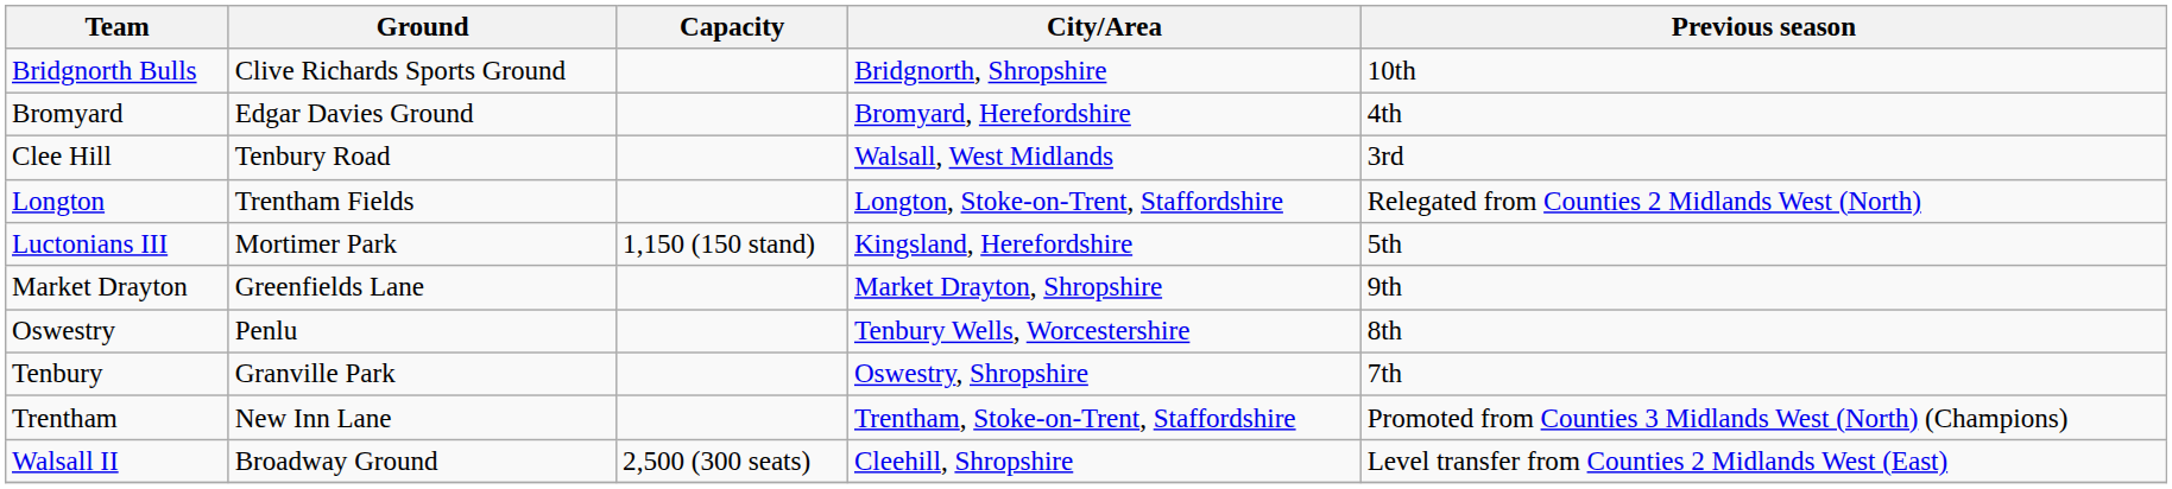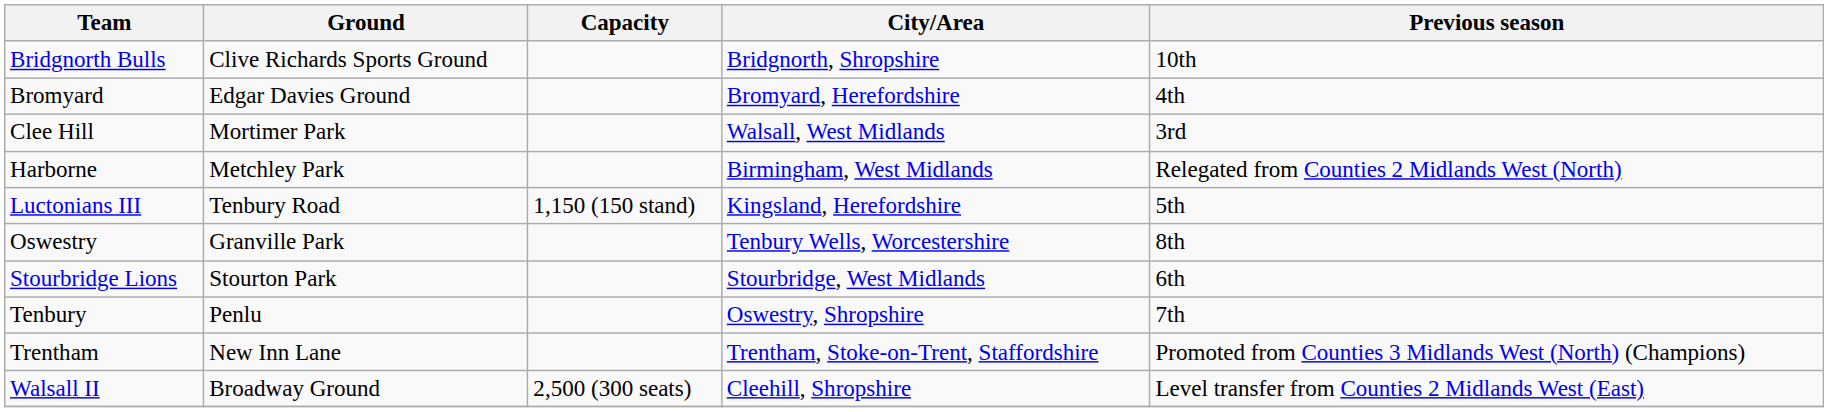Clee Hill | Ground: Tenbury Road -> Mortimer Park
+ row: Harborne | Metchley Park | Birmingham, West Midlands | Relegated from Counties 2 Midlands West (North)
- row: Longton | Trentham Fields | Longton, Stoke-on-Trent, Staffordshire | Relegated from Counties 2 Midlands West (North)
Luctonians III | Ground: Mortimer Park -> Tenbury Road
- row: Market Drayton | Greenfields Lane | Market Drayton, Shropshire | 9th
Oswestry | Ground: Penlu -> Granville Park
+ row: Stourbridge Lions | Stourton Park | Stourbridge, West Midlands | 6th
Tenbury | Ground: Granville Park -> Penlu
